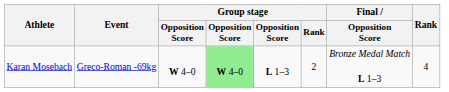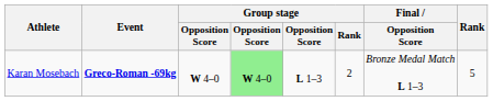Karan Mosebach | Event: normal -> bold
Karan Mosebach | Rank: 4 -> 5
